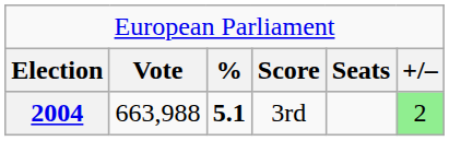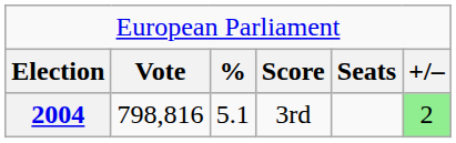2004 | column 2: 663,988 -> 798,816
2004 | column 3: bold -> normal
